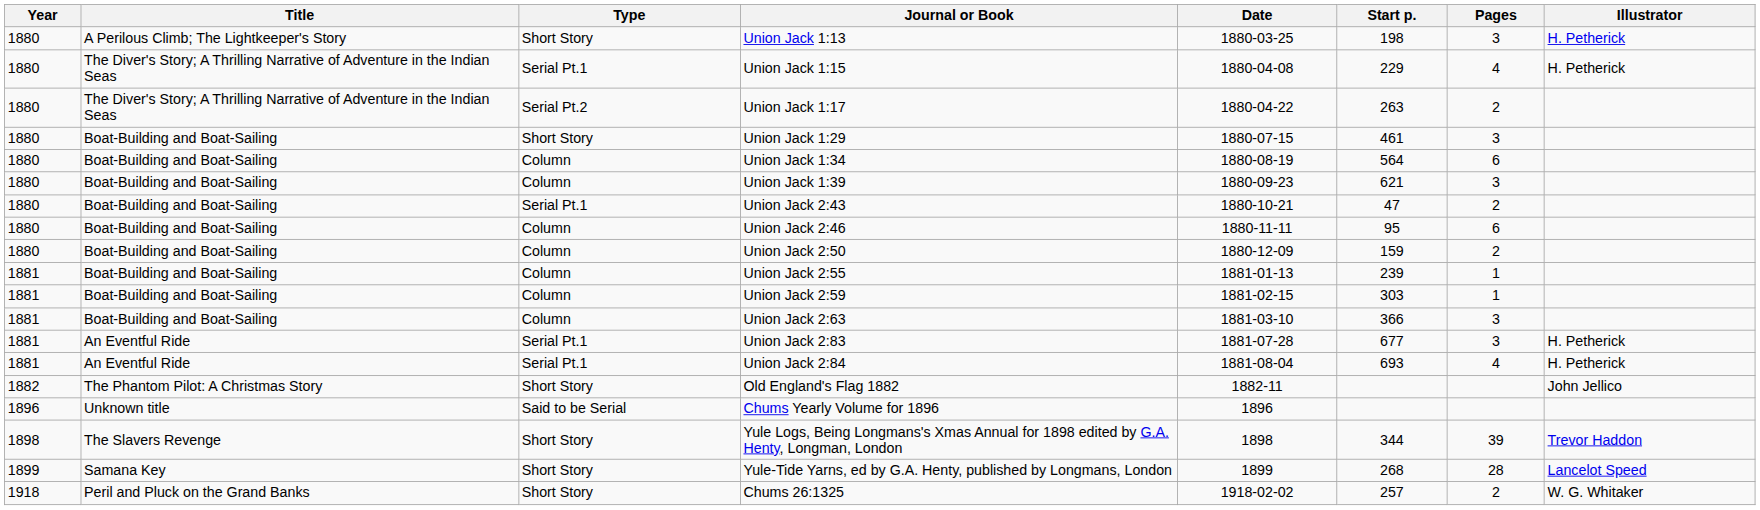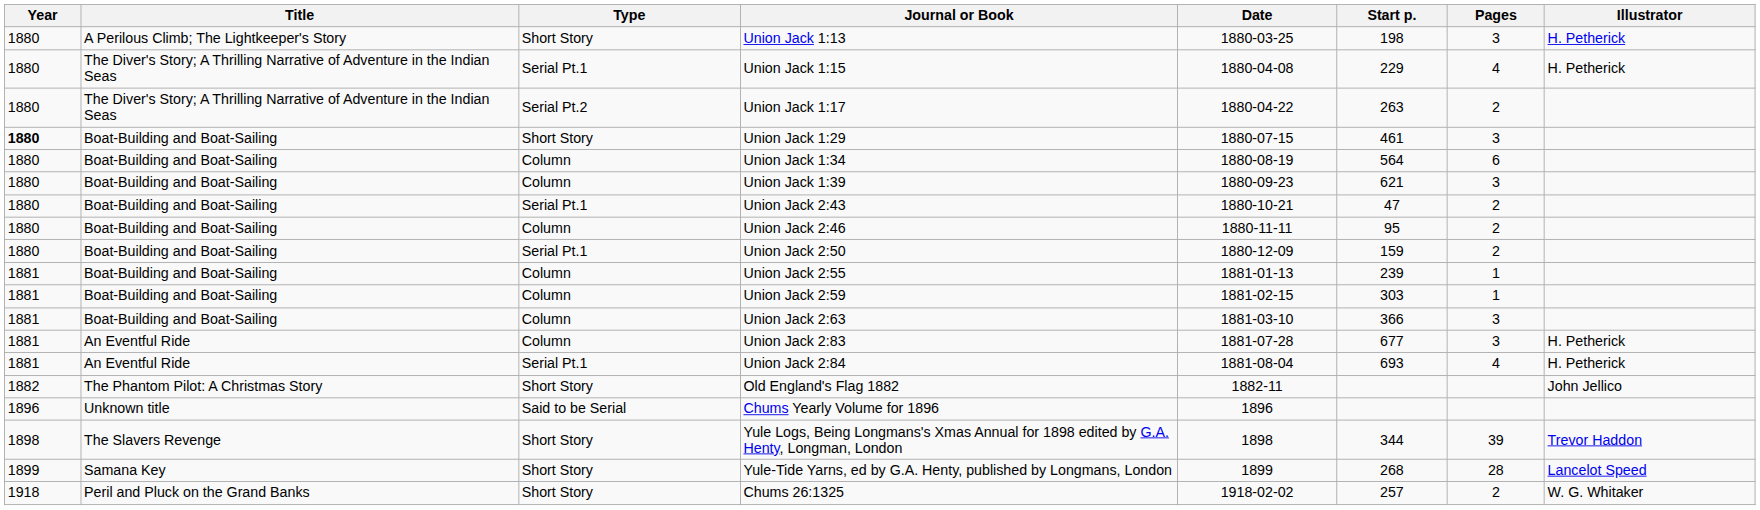Union Jack 1:29 | Year: normal -> bold
Union Jack 2:46 | Pages: 6 -> 2
Union Jack 2:50 | Type: Column -> Serial Pt.1
Union Jack 2:83 | Type: Serial Pt.1 -> Column
